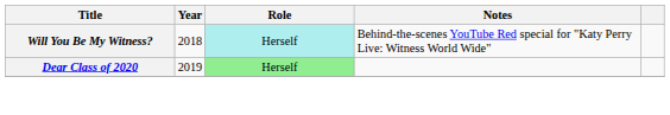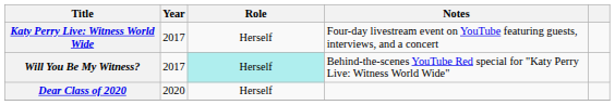+ row: Katy Perry Live: Witness World Wide | 2017 | Herself | Four-day livestream event on YouTube featuring guests, interviews, and a concert
Will You Be My Witness? | Year: 2018 -> 2017
Dear Class of 2020 | Year: 2019 -> 2020
Dear Class of 2020 | Role: lightgreen background -> no background
